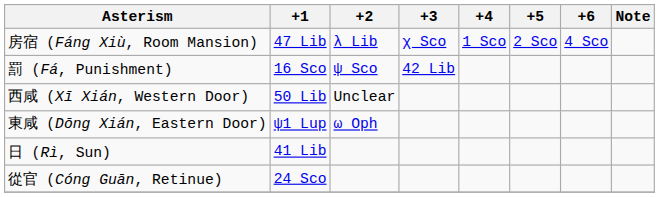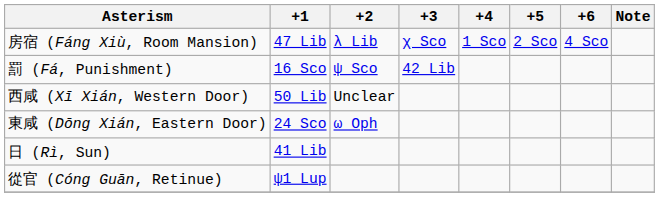東咸 (Dōng Xián, Eastern Door) | +1: ψ1 Lup -> 24 Sco
從官 (Cóng Guān, Retinue) | +1: 24 Sco -> ψ1 Lup
